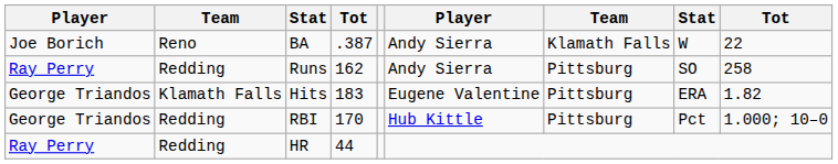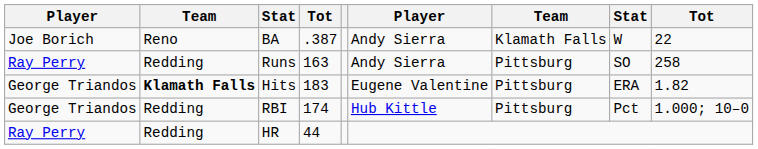Runs | column 4: 162 -> 163
Hits | column 2: normal -> bold
RBI | column 4: 170 -> 174
